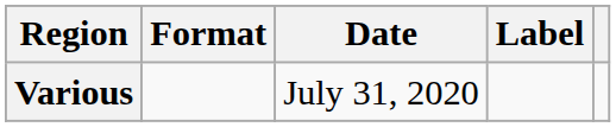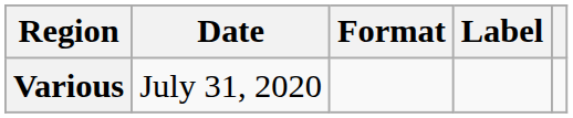columns swapped: Date <-> Format
